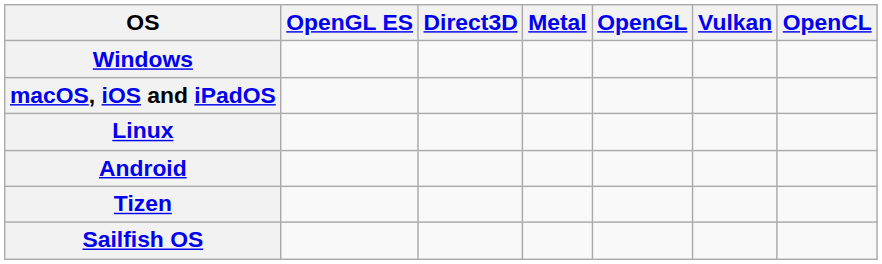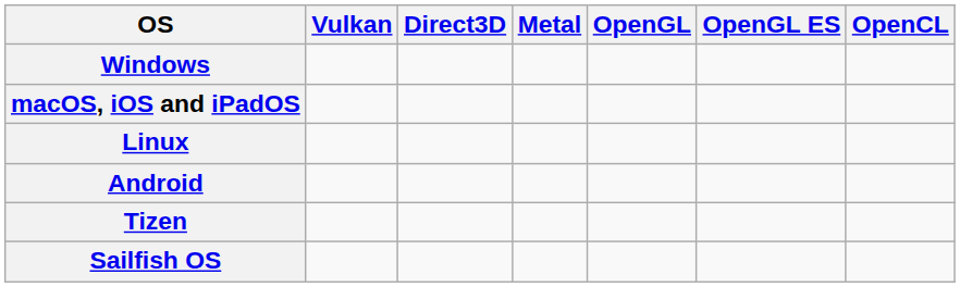columns swapped: Vulkan <-> OpenGL ES
